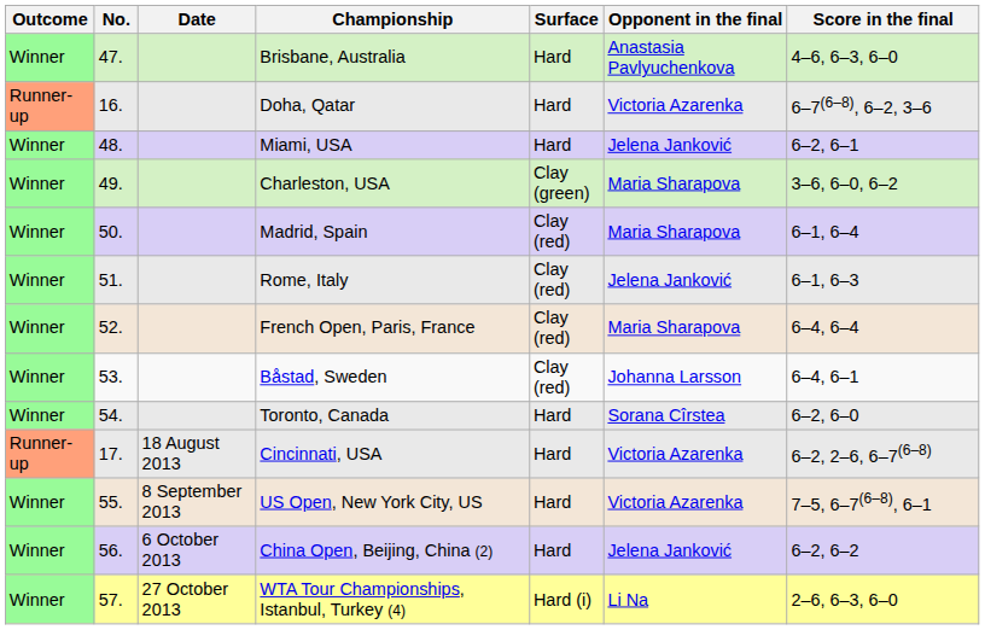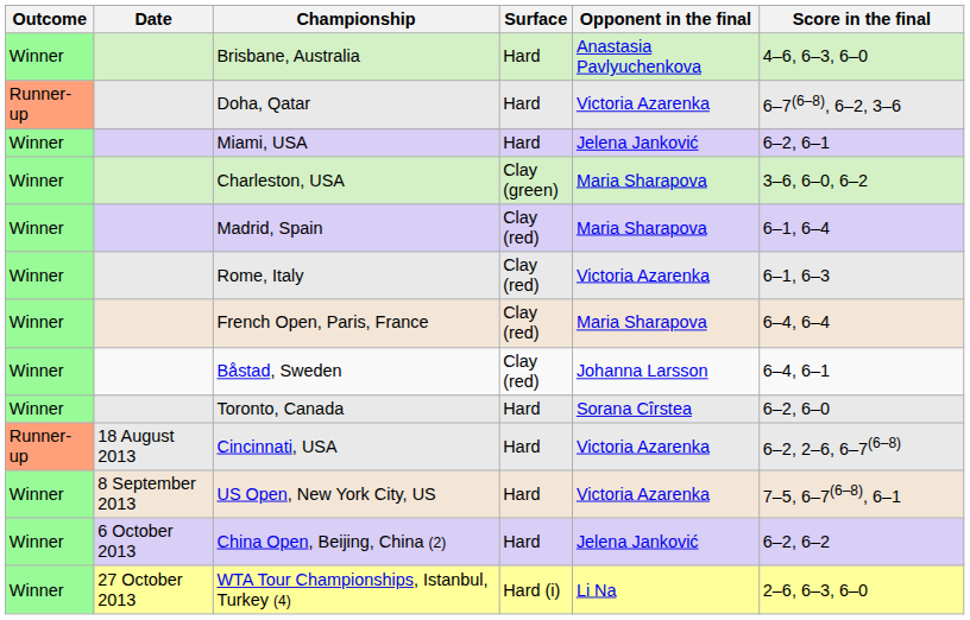- column: No. | 47. | 16. | 48. | 49. | 50. | 51. | 52. | 53. | 54. | 17. | 55. | 56. | 57.
Rome, Italy | Opponent in the final: Jelena Janković -> Victoria Azarenka
